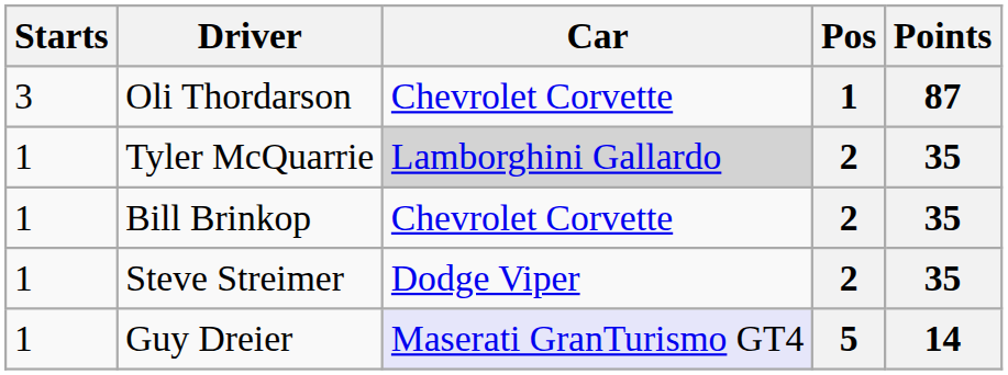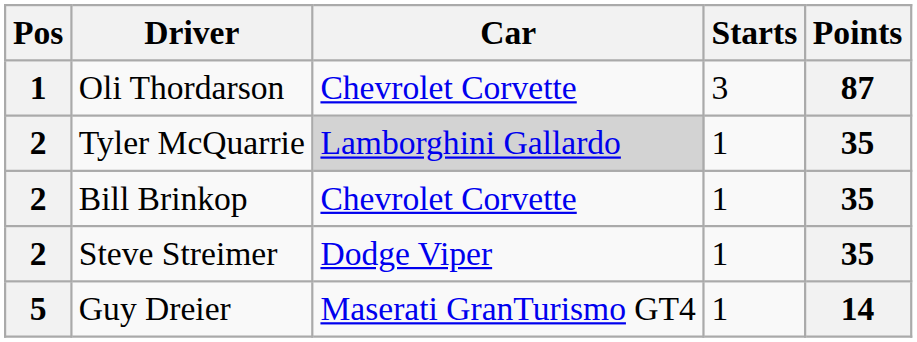columns swapped: Pos <-> Starts
Guy Dreier | Car: lavender background -> no background
